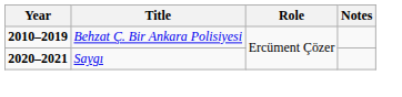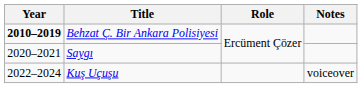Saygı | Year: bold -> normal
+ row: 2022–2024 | Kuş Uçuşu | voiceover
